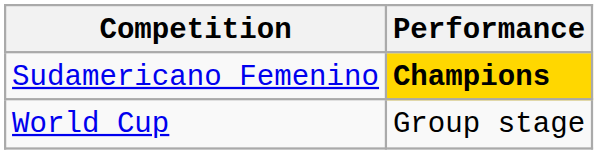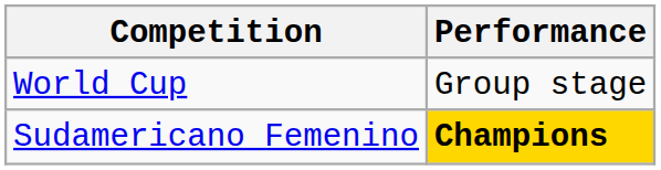rows swapped: Sudamericano Femenino <-> World Cup
